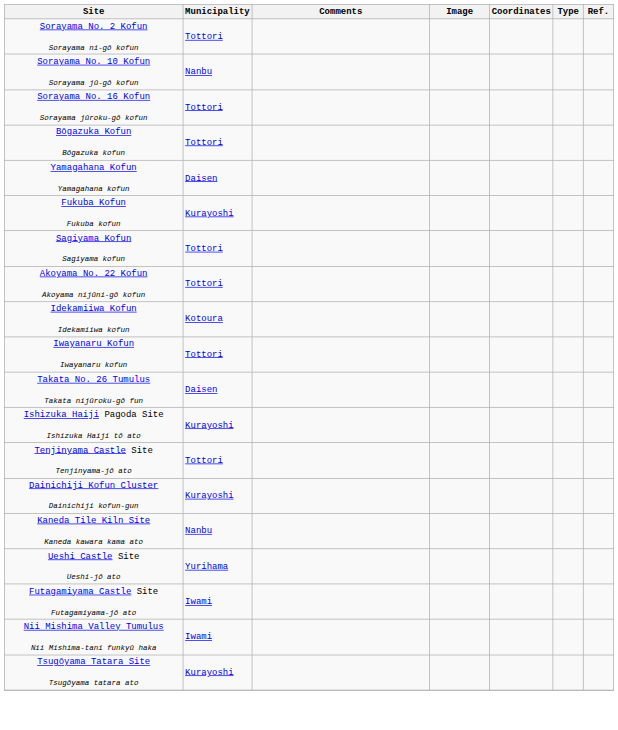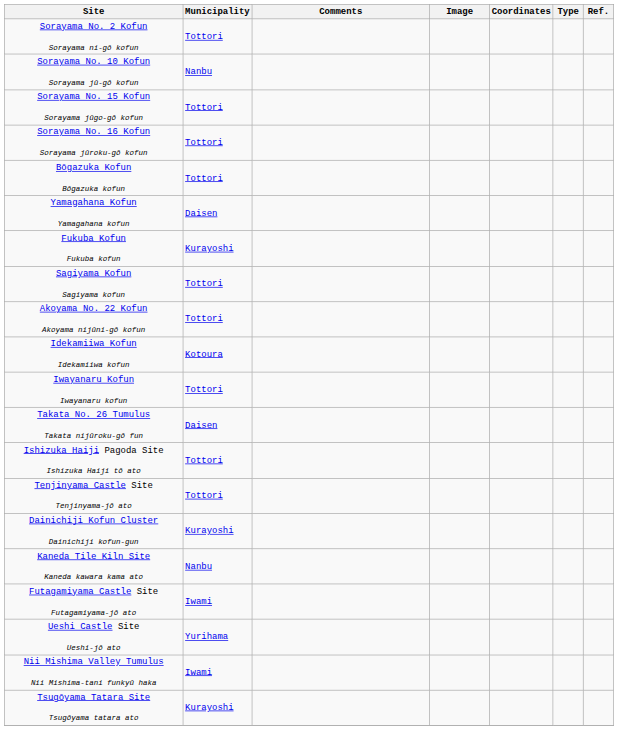+ row: Sorayama No. 15 Kofun Sorayama jūgo-gō kofun | Tottori
Ishizuka Haiji Pagoda Site Ishizuka Haiji tō ato | Municipality: Kurayoshi -> Tottori
rows swapped: Futagamiyama Castle Site Futagamiyama-jō ato <-> Ueshi Castle Site Ueshi-jō ato
